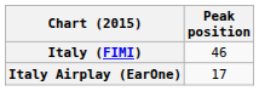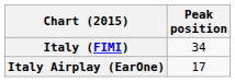Italy (FIMI) | Peak position: 46 -> 34
